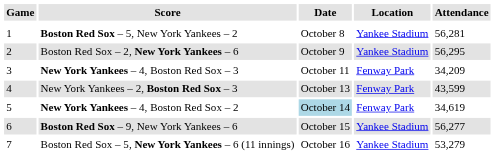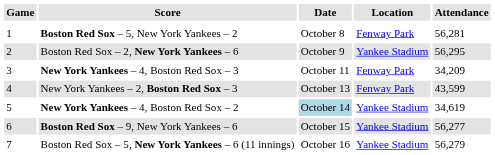Boston Red Sox – 5, New York Yankees – 2 | Location: Yankee Stadium -> Fenway Park
New York Yankees – 4, Boston Red Sox – 2 | Location: Fenway Park -> Yankee Stadium
Boston Red Sox – 5, New York Yankees – 6 (11 innings) | Attendance: 53,279 -> 56,279
